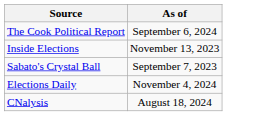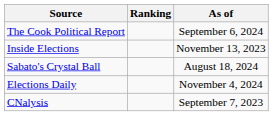+ column: Ranking
Sabato's Crystal Ball | As of: September 7, 2023 -> August 18, 2024
CNalysis | As of: August 18, 2024 -> September 7, 2023
